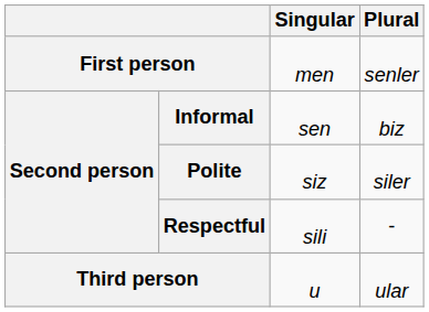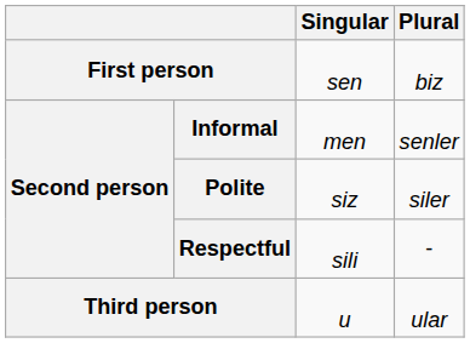First person | Singular: men -> sen
First person | Plural: senler -> biz
Informal | Singular: sen -> men
Informal | Plural: biz -> senler
